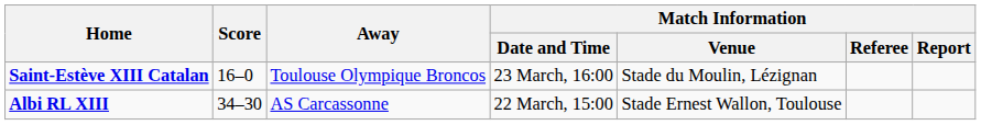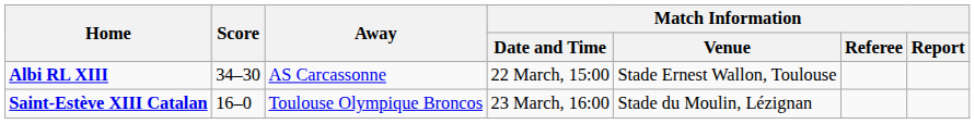rows swapped: Albi RL XIII <-> Saint-Estève XIII Catalan
